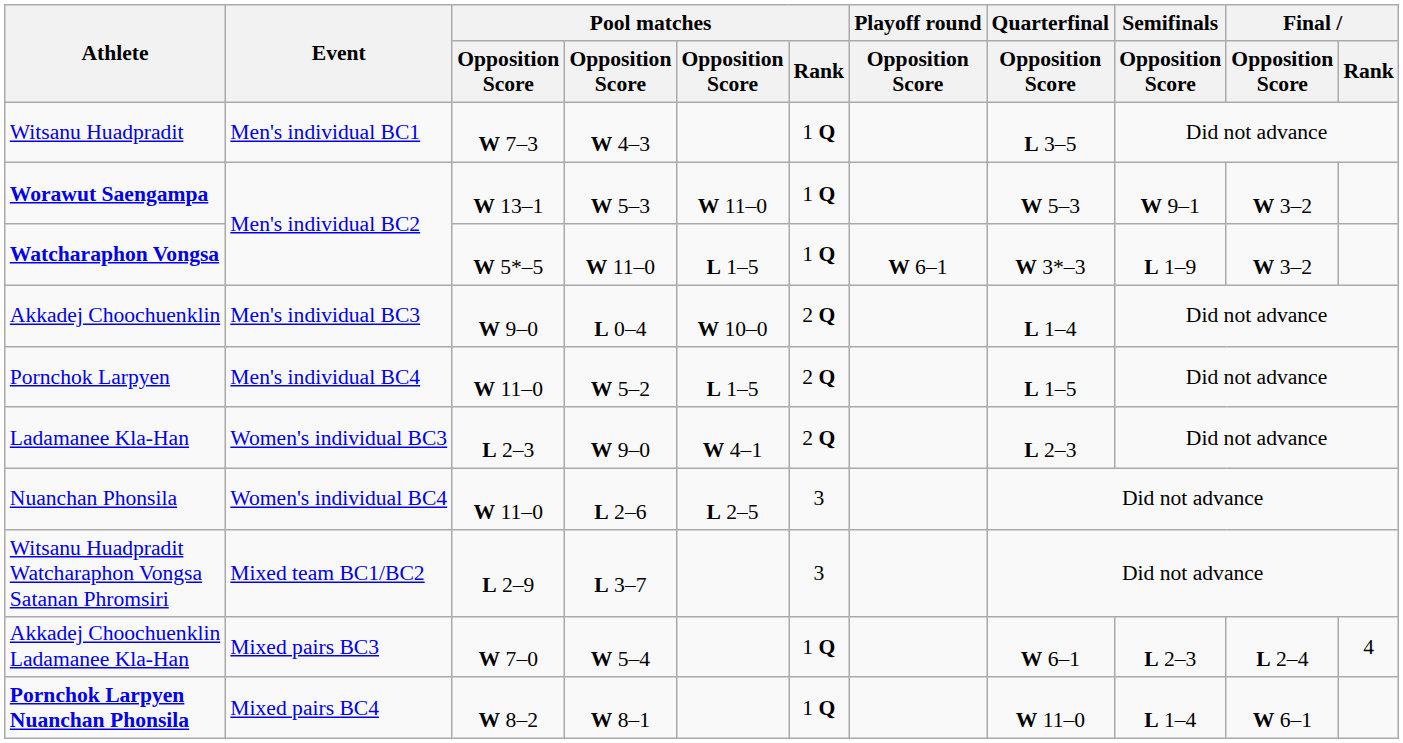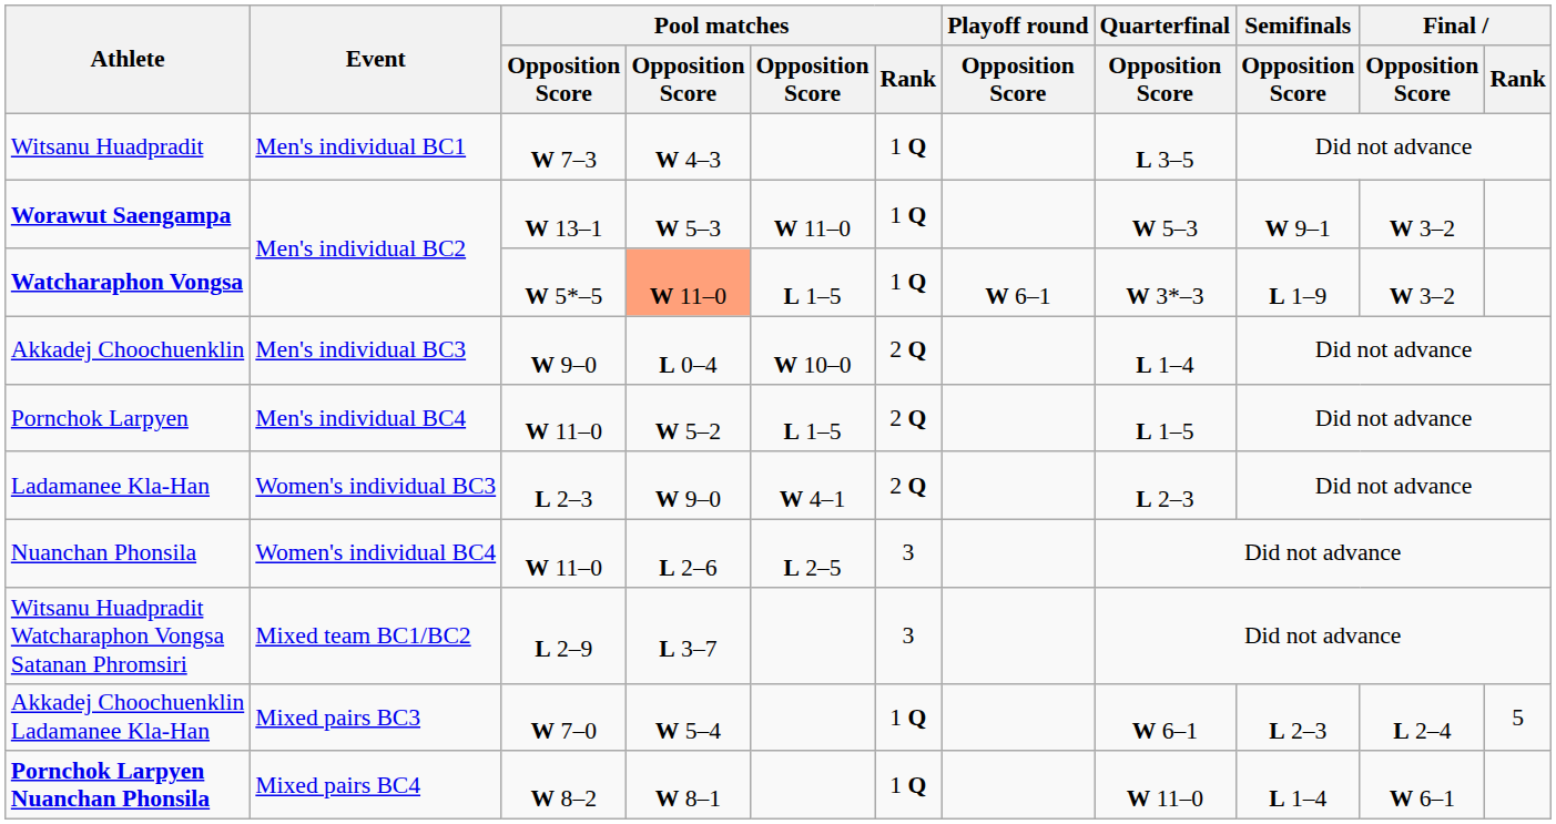Watcharaphon Vongsa | column 4: no background -> lightsalmon background
Akkadej Choochuenklin Ladamanee Kla-Han | Final / Rank: 4 -> 5
